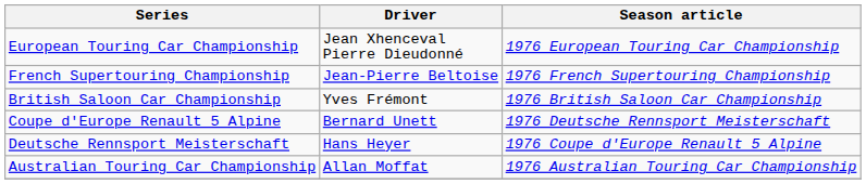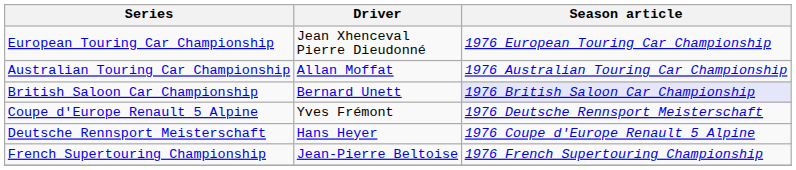rows swapped: Australian Touring Car Championship <-> French Supertouring Championship
British Saloon Car Championship | Driver: Yves Frémont -> Bernard Unett
British Saloon Car Championship | Season article: no background -> lavender background
Coupe d'Europe Renault 5 Alpine | Driver: Bernard Unett -> Yves Frémont
